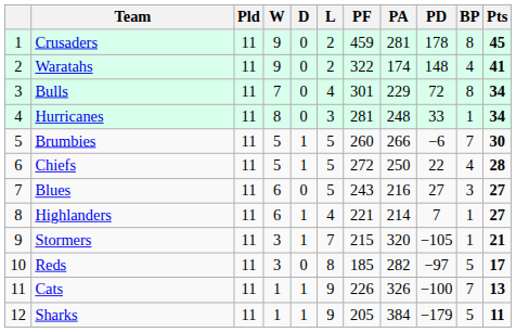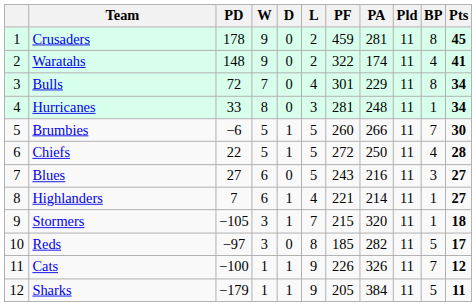columns swapped: Pld <-> PD
Stormers | Pts: 21 -> 18
Cats | Pts: 13 -> 12
